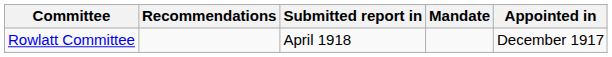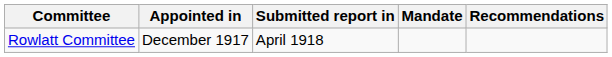columns swapped: Appointed in <-> Recommendations
